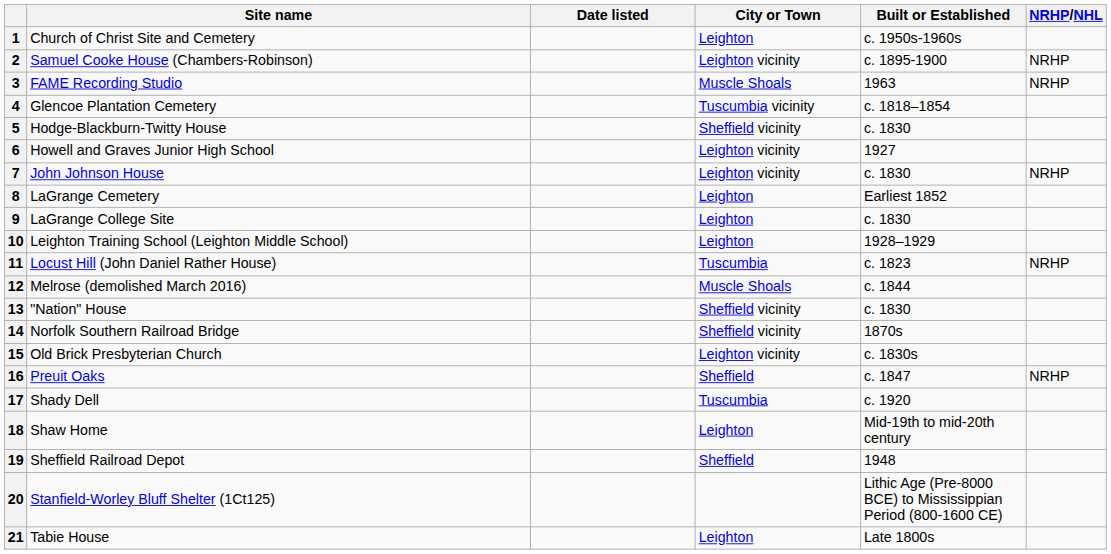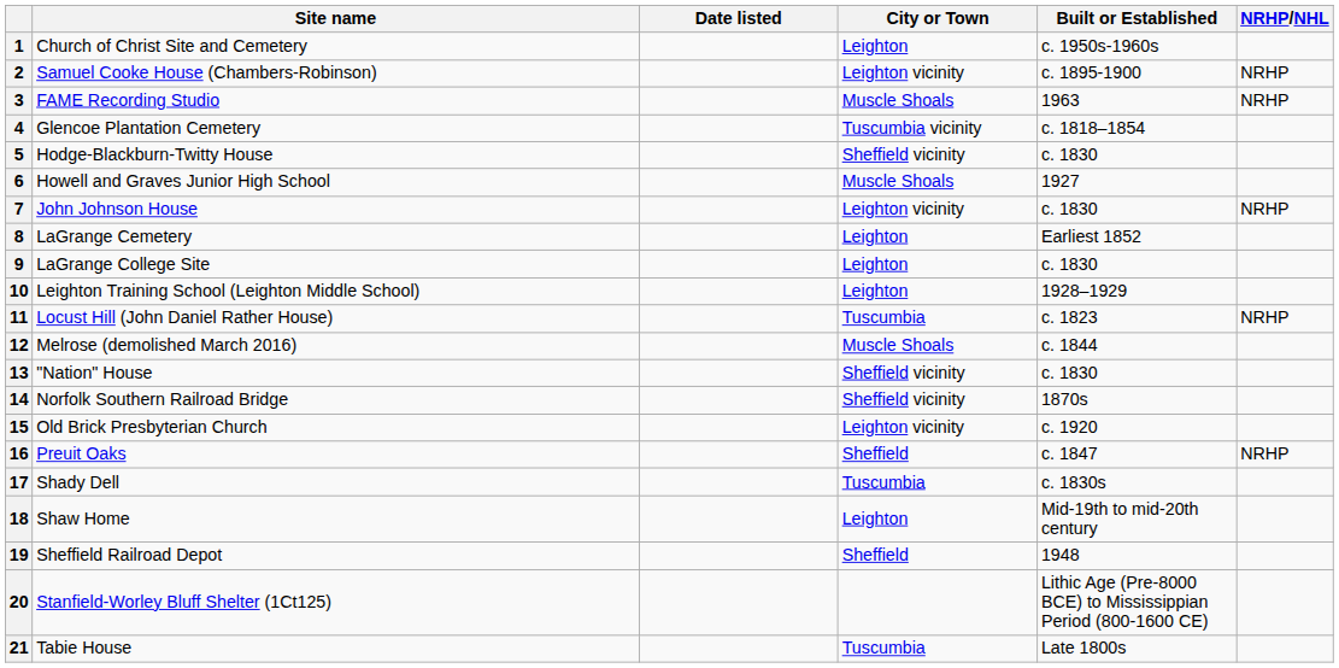6 | City or Town: Leighton vicinity -> Muscle Shoals
15 | Built or Established: c. 1830s -> c. 1920
17 | Built or Established: c. 1920 -> c. 1830s
21 | City or Town: Leighton -> Tuscumbia
